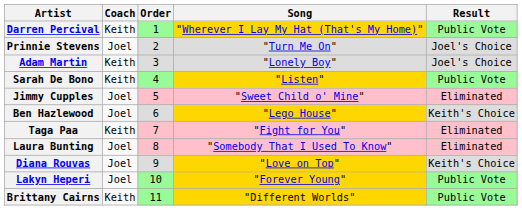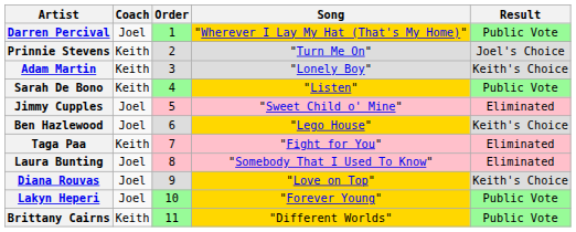Darren Percival | Coach: Keith -> Joel
Prinnie Stevens | Coach: Joel -> Keith
Adam Martin | Result: Joel's Choice -> Keith's Choice
